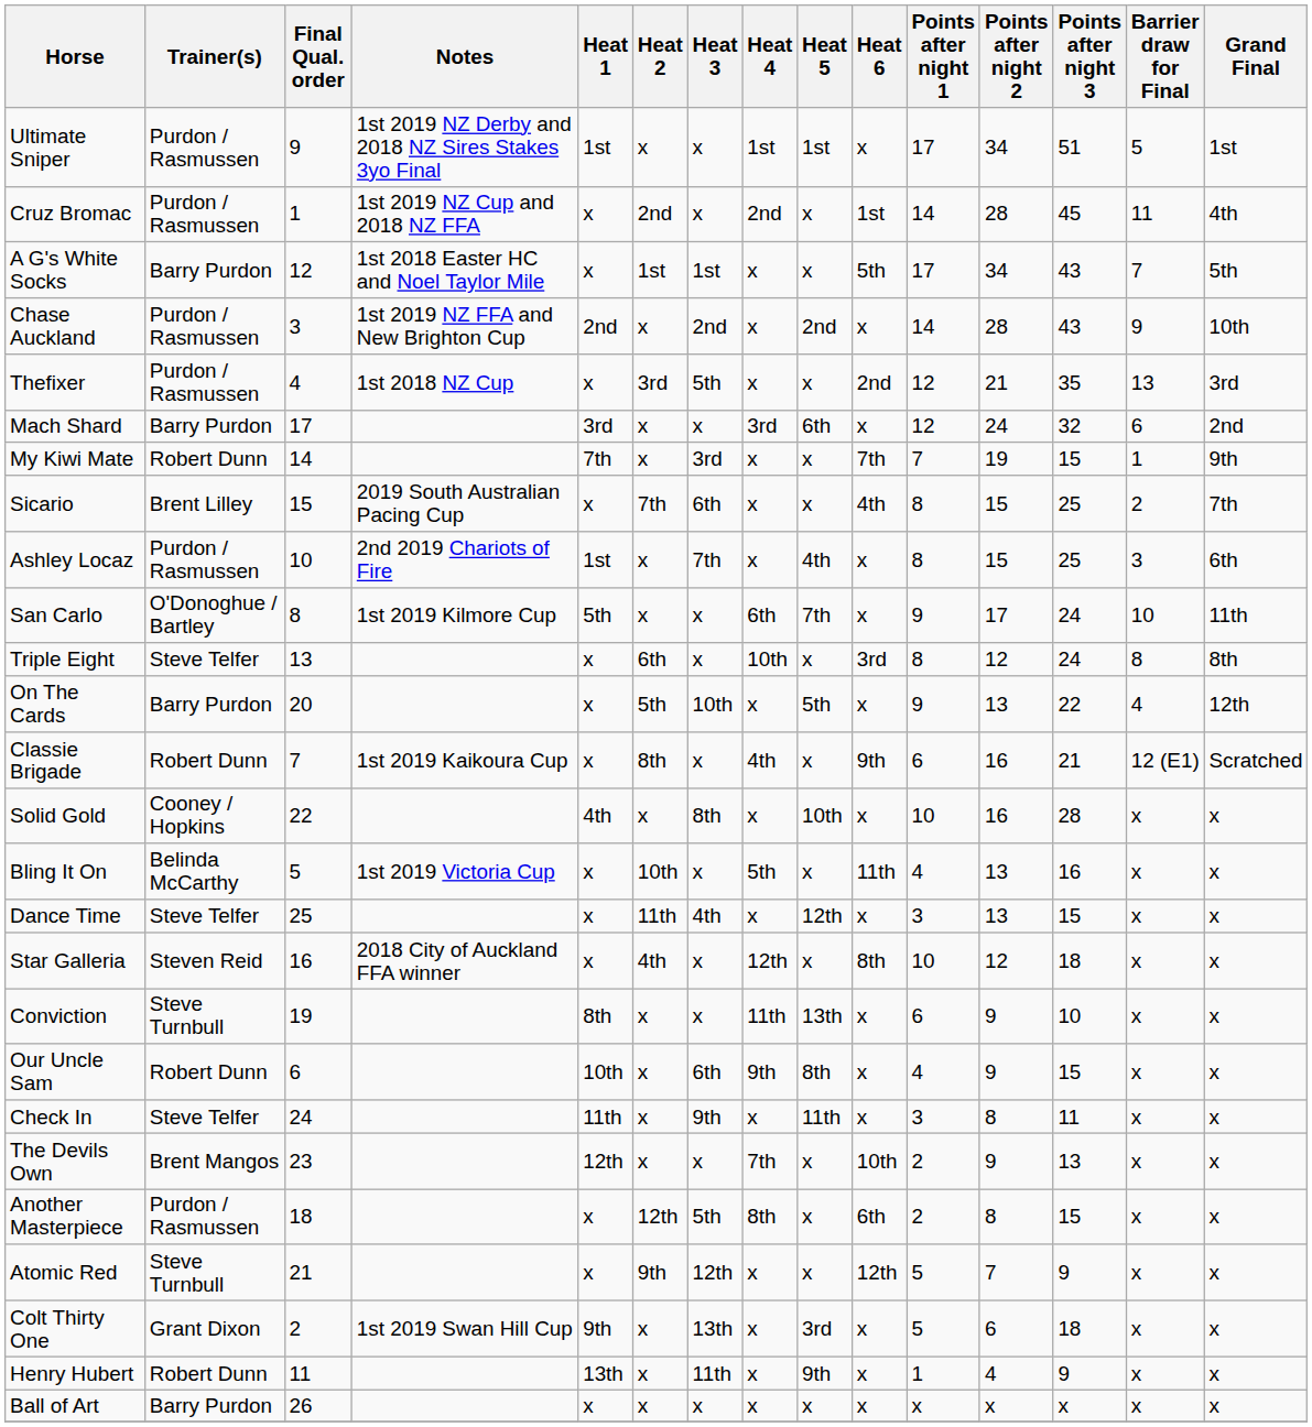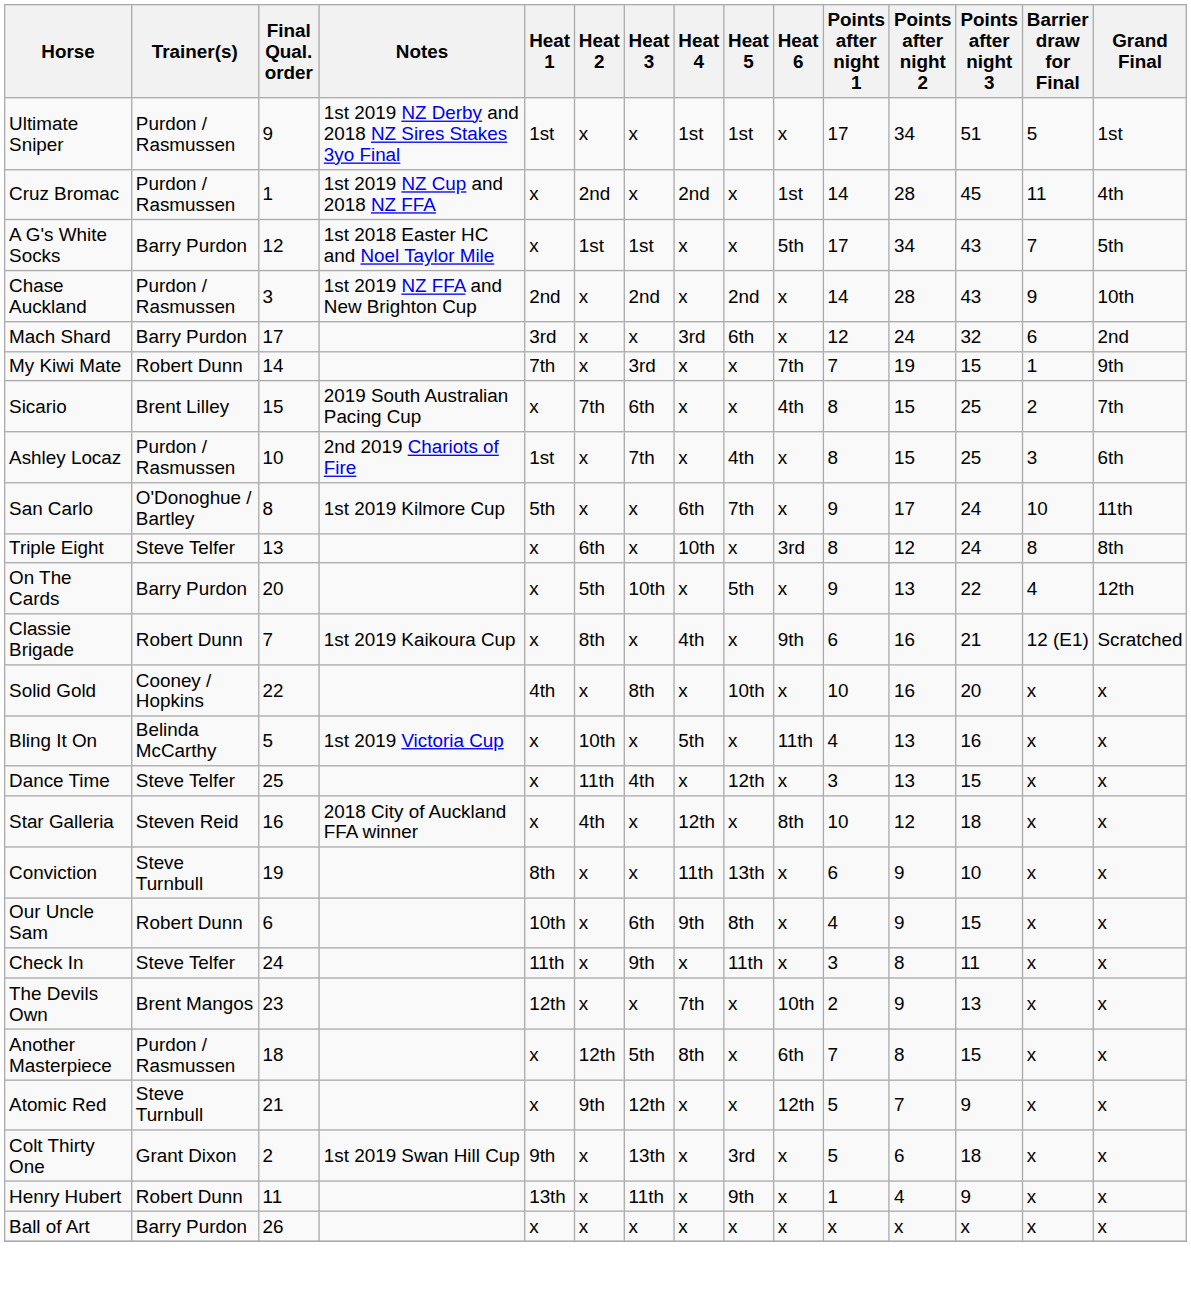- row: Thefixer | Purdon / Rasmussen | 4 | 1st 2018 NZ Cup | x | 3rd | 5th | x | x | 2nd | 12 | 21 | 35 | 13 | 3rd
Solid Gold | Points after night 3: 28 -> 20
Another Masterpiece | Points after night 1: 2 -> 7
